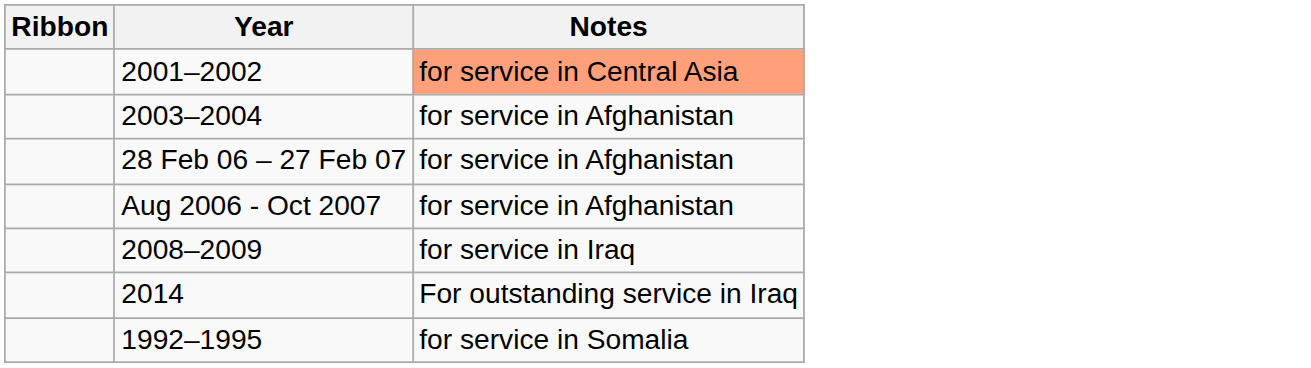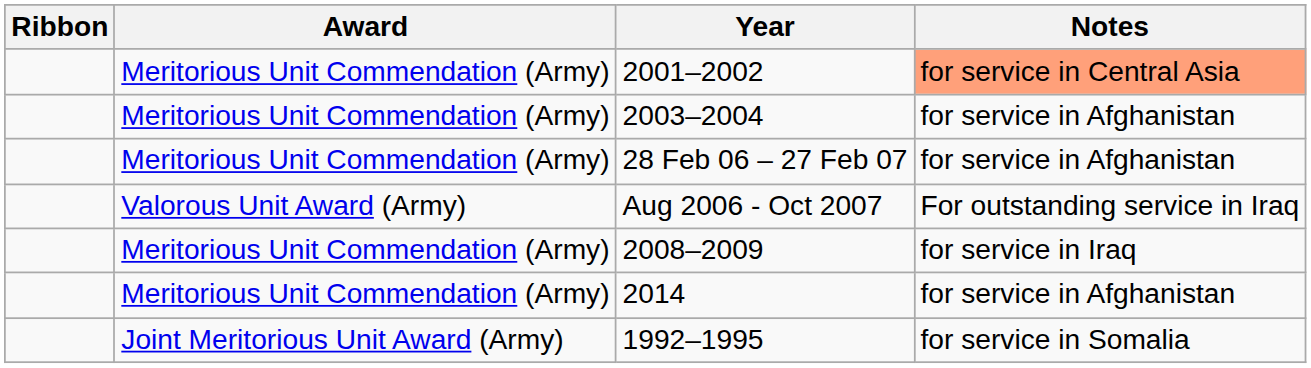+ column: Award | Meritorious Unit Commendation (Army) | Meritorious Unit Commendation (Army) | Meritorious Unit Commendation (Army) | Valorous Unit Award (Army) | Meritorious Unit Commendation (Army) | Meritorious Unit Commendation (Army) | Joint Meritorious Unit Award (Army)
Aug 2006 - Oct 2007 | Notes: for service in Afghanistan -> For outstanding service in Iraq
2014 | Notes: For outstanding service in Iraq -> for service in Afghanistan
